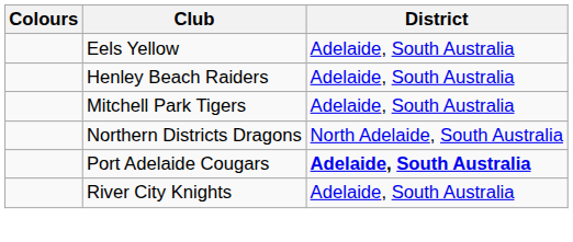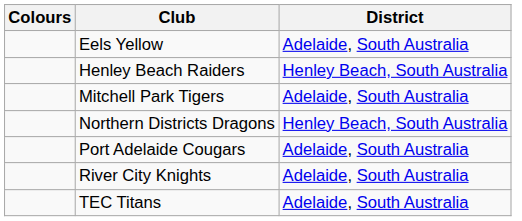Henley Beach Raiders | District: Adelaide, South Australia -> Henley Beach, South Australia
Northern Districts Dragons | District: North Adelaide, South Australia -> Henley Beach, South Australia
Port Adelaide Cougars | District: bold -> normal
+ row: TEC Titans | Adelaide, South Australia
